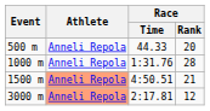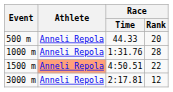1500 m | Race / Rank: 21 -> 22
3000 m | Athlete: lightsalmon background -> no background
